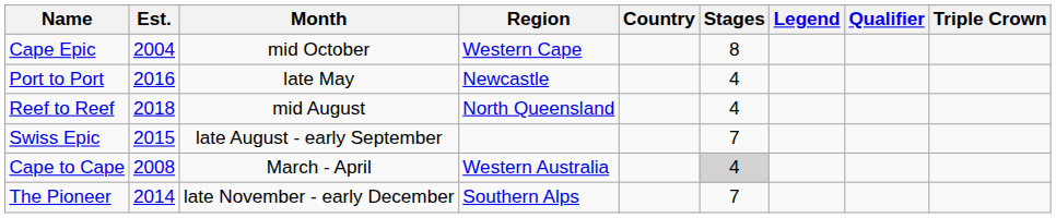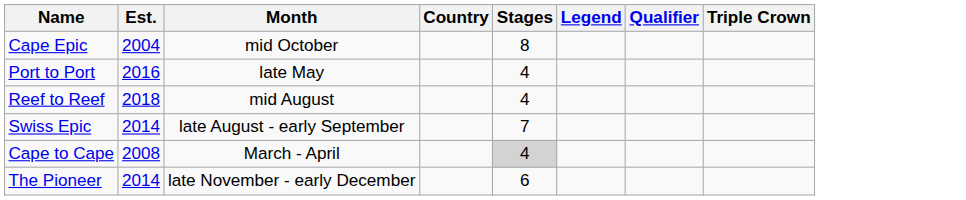- column: Region | Western Cape | Newcastle | North Queensland | Western Australia | Southern Alps
Swiss Epic | Est.: 2015 -> 2014
The Pioneer | Stages: 7 -> 6
